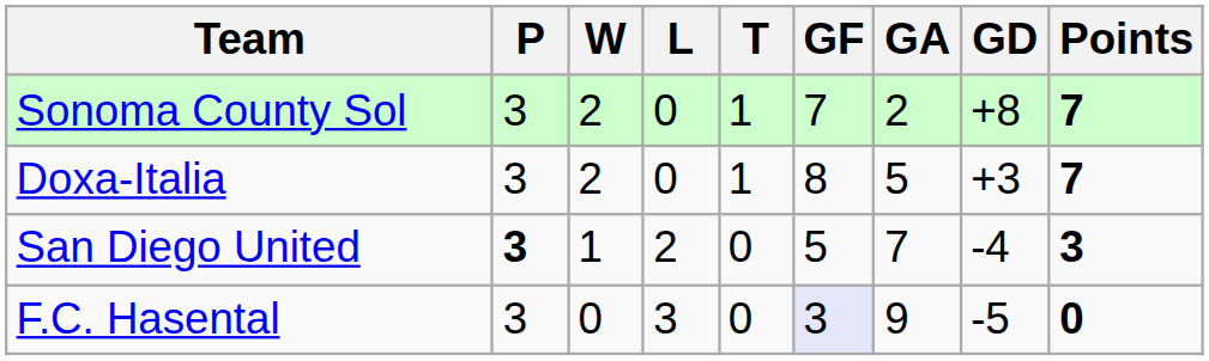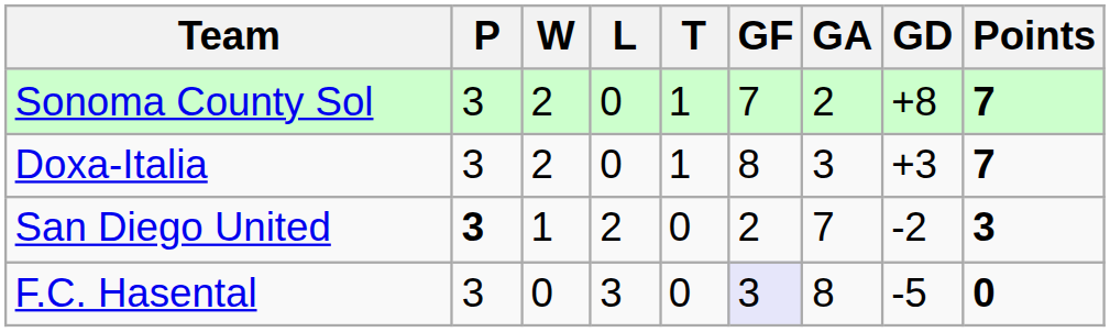Doxa-Italia | GA: 5 -> 3
San Diego United | GF: 5 -> 2
San Diego United | GD: -4 -> -2
F.C. Hasental | GA: 9 -> 8
